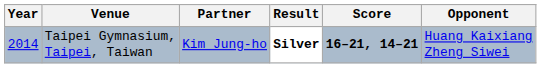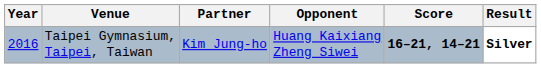columns swapped: Opponent <-> Result
Taipei Gymnasium, Taipei, Taiwan | Year: 2014 -> 2016
